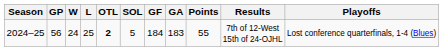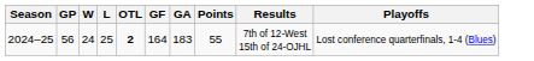- column: SOL | 5
2024–25 | GF: 184 -> 164
